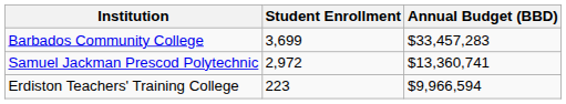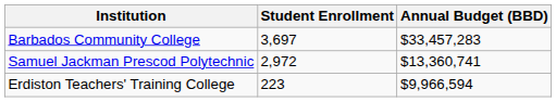Barbados Community College | Student Enrollment: 3,699 -> 3,697
